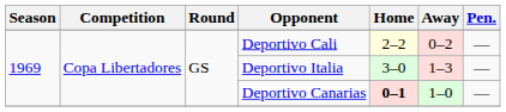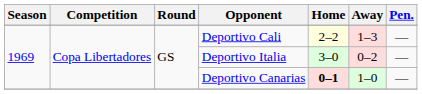Deportivo Cali | Away: 0–2 -> 1–3
Deportivo Italia | Away: 1–3 -> 0–2
